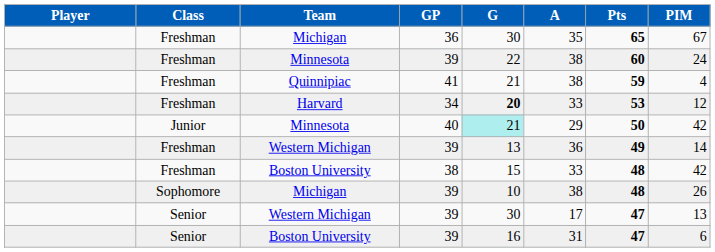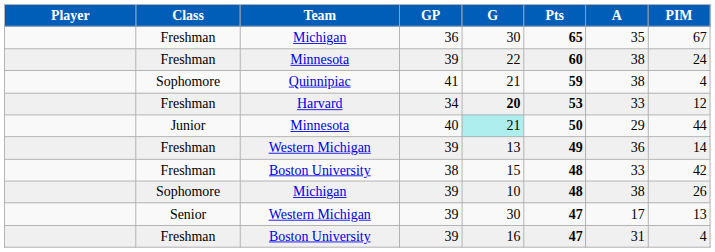columns swapped: A <-> Pts
Quinnipiac | Class: Freshman -> Sophomore
Minnesota / 40 | PIM: 42 -> 44
Boston University / 39 | Class: Senior -> Freshman
Boston University / 39 | PIM: 6 -> 4
